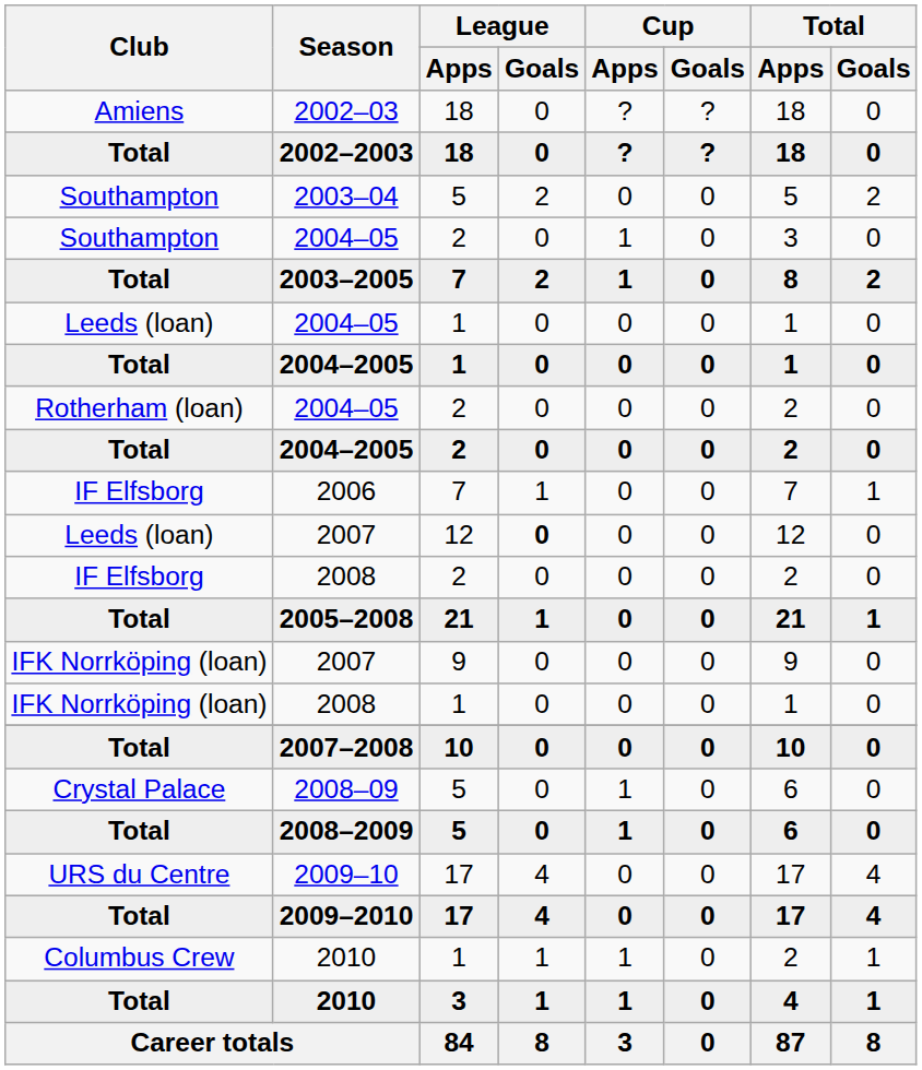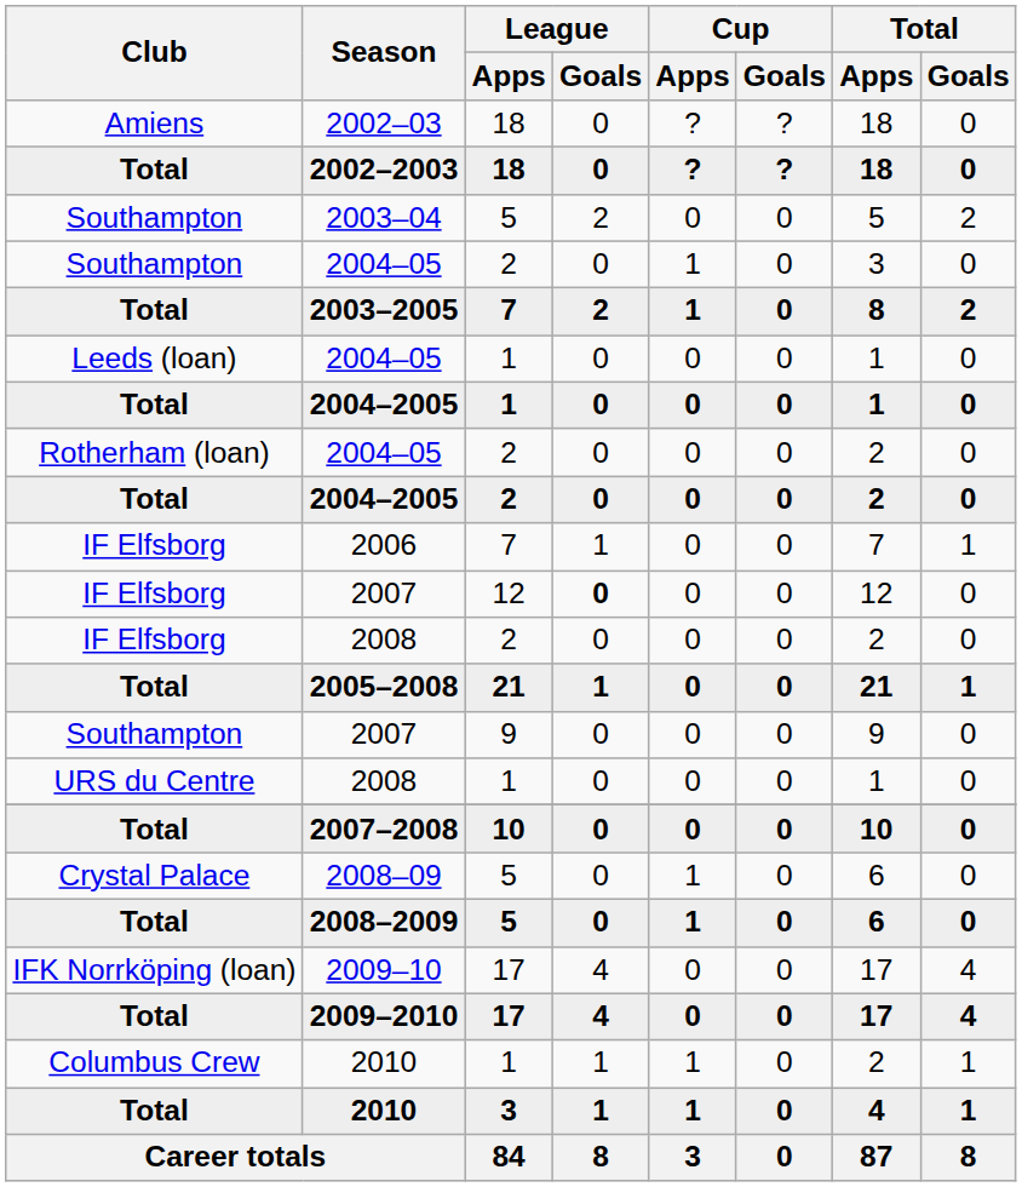2007 / 12 | Club: Leeds (loan) -> IF Elfsborg
2007 / 9 | Club: IFK Norrköping (loan) -> Southampton
2008 / 1 | Club: IFK Norrköping (loan) -> URS du Centre
2009–10 | Club: URS du Centre -> IFK Norrköping (loan)
